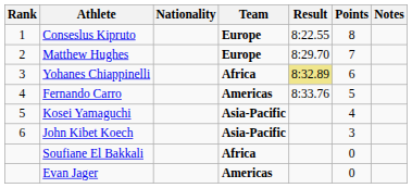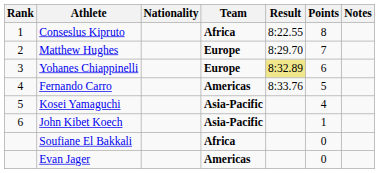Conseslus Kipruto | Team: Europe -> Africa
Yohanes Chiappinelli | Team: Africa -> Europe
John Kibet Koech | Points: 3 -> 1
